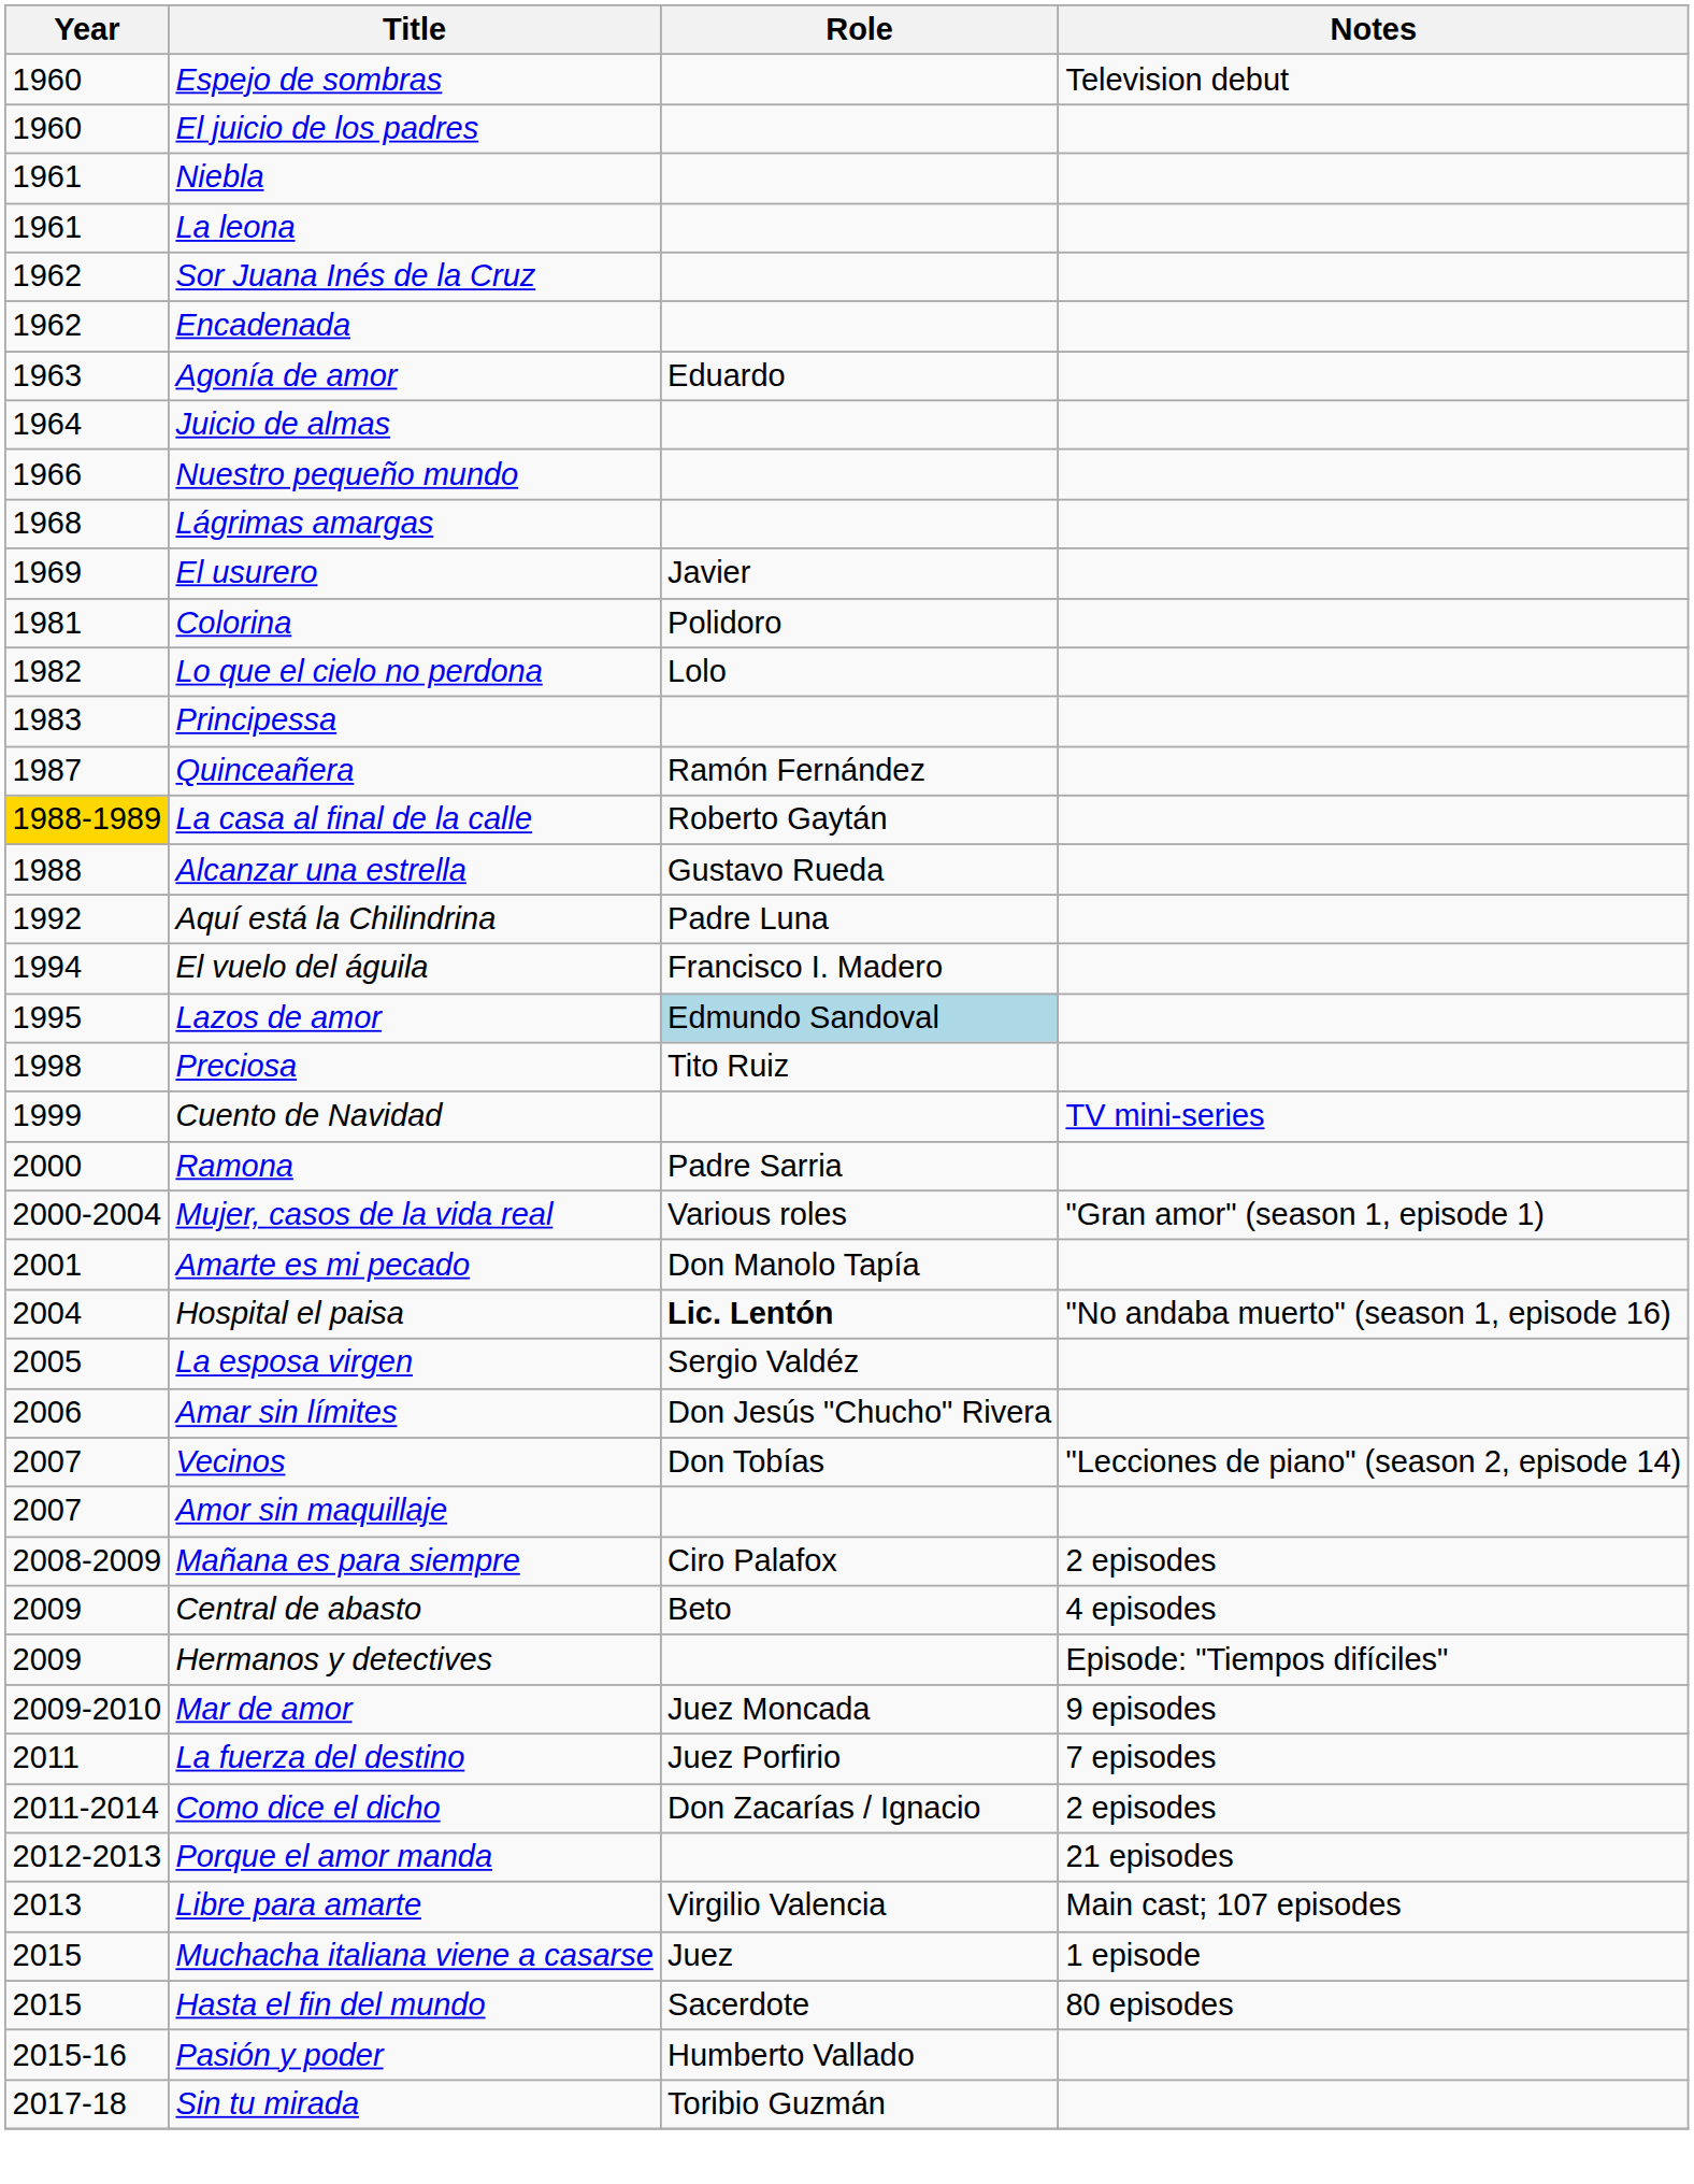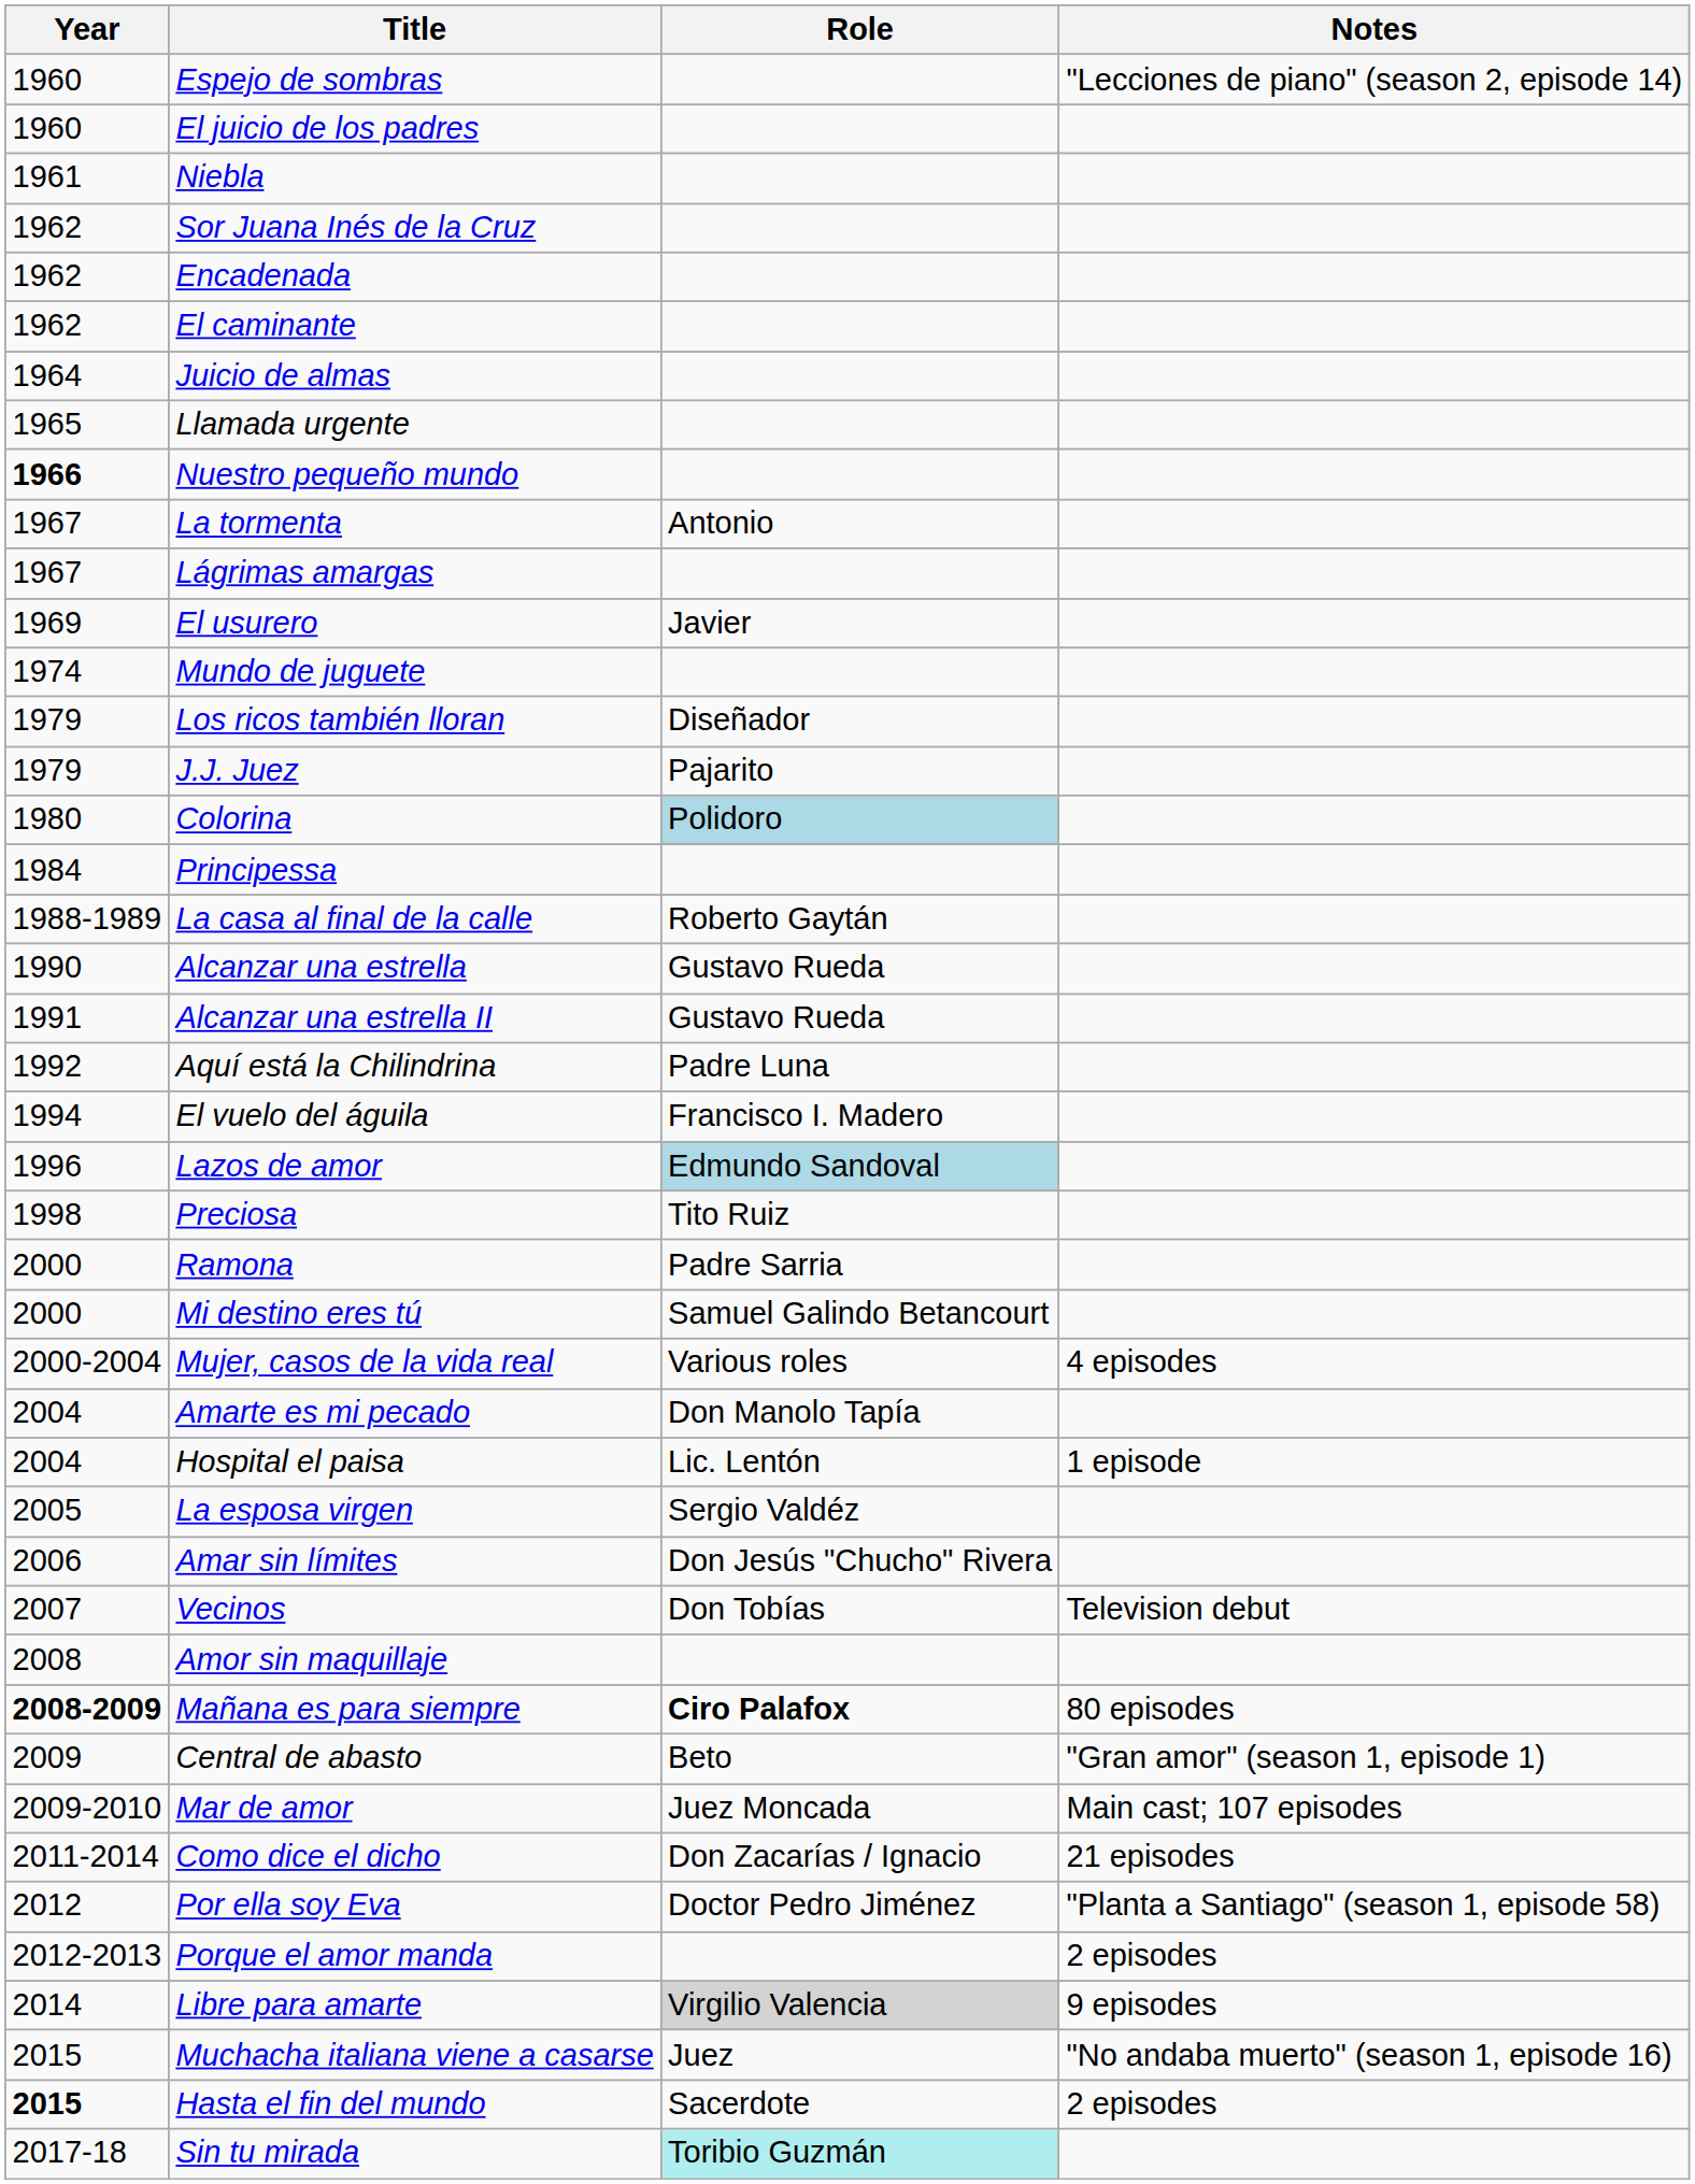Espejo de sombras | Notes: Television debut -> "Lecciones de piano" (season 2, episode 14)
- row: 1961 | La leona
+ row: 1962 | El caminante
- row: 1963 | Agonía de amor | Eduardo
+ row: 1965 | Llamada urgente
Nuestro pequeño mundo | Year: normal -> bold
+ row: 1967 | La tormenta | Antonio
Lágrimas amargas | Year: 1968 -> 1967
+ row: 1974 | Mundo de juguete
+ row: 1979 | Los ricos también lloran | Diseñador
+ row: 1979 | J.J. Juez | Pajarito
Colorina | Year: 1981 -> 1980
Colorina | Role: no background -> lightblue background
- row: 1982 | Lo que el cielo no perdona | Lolo
Principessa | Year: 1983 -> 1984
- row: 1987 | Quinceañera | Ramón Fernández
La casa al final de la calle | Year: gold background -> no background
Alcanzar una estrella | Year: 1988 -> 1990
+ row: 1991 | Alcanzar una estrella II | Gustavo Rueda
Lazos de amor | Year: 1995 -> 1996
- row: 1999 | Cuento de Navidad | TV mini-series
+ row: 2000 | Mi destino eres tú | Samuel Galindo Betancourt
Mujer, casos de la vida real | Notes: "Gran amor" (season 1, episode 1) -> 4 episodes
Amarte es mi pecado | Year: 2001 -> 2004
Hospital el paisa | Role: bold -> normal
Hospital el paisa | Notes: "No andaba muerto" (season 1, episode 16) -> 1 episode
Vecinos | Notes: "Lecciones de piano" (season 2, episode 14) -> Television debut
Amor sin maquillaje | Year: 2007 -> 2008
Mañana es para siempre | Year: normal -> bold
Mañana es para siempre | Role: normal -> bold
Mañana es para siempre | Notes: 2 episodes -> 80 episodes
Central de abasto | Notes: 4 episodes -> "Gran amor" (season 1, episode 1)
- row: 2009 | Hermanos y detectives | Episode: "Tiempos difíciles"
Mar de amor | Notes: 9 episodes -> Main cast; 107 episodes
- row: 2011 | La fuerza del destino | Juez Porfirio | 7 episodes
Como dice el dicho | Notes: 2 episodes -> 21 episodes
+ row: 2012 | Por ella soy Eva | Doctor Pedro Jiménez | "Planta a Santiago" (season 1, episode 58)
Porque el amor manda | Notes: 21 episodes -> 2 episodes
Libre para amarte | Year: 2013 -> 2014
Libre para amarte | Role: no background -> lightgrey background
Libre para amarte | Notes: Main cast; 107 episodes -> 9 episodes
Muchacha italiana viene a casarse | Notes: 1 episode -> "No andaba muerto" (season 1, episode 16)
Hasta el fin del mundo | Year: normal -> bold
Hasta el fin del mundo | Notes: 80 episodes -> 2 episodes
- row: 2015-16 | Pasión y poder | Humberto Vallado
Sin tu mirada | Role: no background -> paleturquoise background
